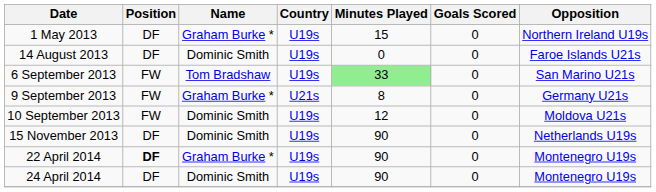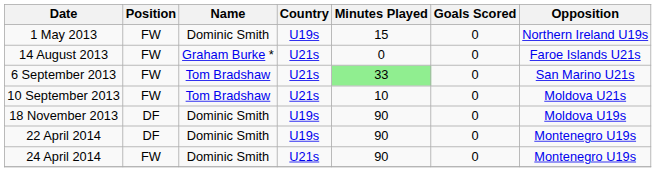1 May 2013 | Position: DF -> FW
1 May 2013 | Name: Graham Burke * -> Dominic Smith
14 August 2013 | Position: DF -> FW
14 August 2013 | Name: Dominic Smith -> Graham Burke *
14 August 2013 | Country: U19s -> U21s
6 September 2013 | Country: U19s -> U21s
- row: 9 September 2013 | FW | Graham Burke * | U21s | 8 | 0 | Germany U21s
10 September 2013 | Name: Dominic Smith -> Tom Bradshaw
10 September 2013 | Country: U19s -> U21s
10 September 2013 | Minutes Played: 12 -> 10
- row: 15 November 2013 | DF | Dominic Smith | U19s | 90 | 0 | Netherlands U19s
+ row: 18 November 2013 | DF | Dominic Smith | U19s | 90 | 0 | Moldova U19s
22 April 2014 | Position: bold -> normal
22 April 2014 | Name: Graham Burke * -> Dominic Smith
24 April 2014 | Position: DF -> FW
24 April 2014 | Country: U19s -> U21s
